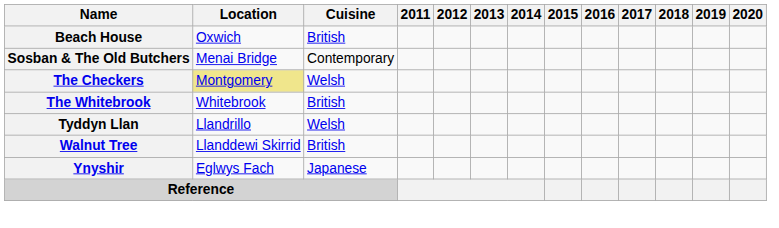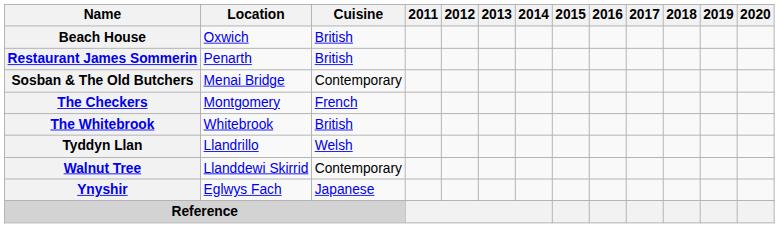+ row: Restaurant James Sommerin | Penarth | British
The Checkers | Location: khaki background -> no background
The Checkers | Cuisine: Welsh -> French
Walnut Tree | Cuisine: British -> Contemporary
